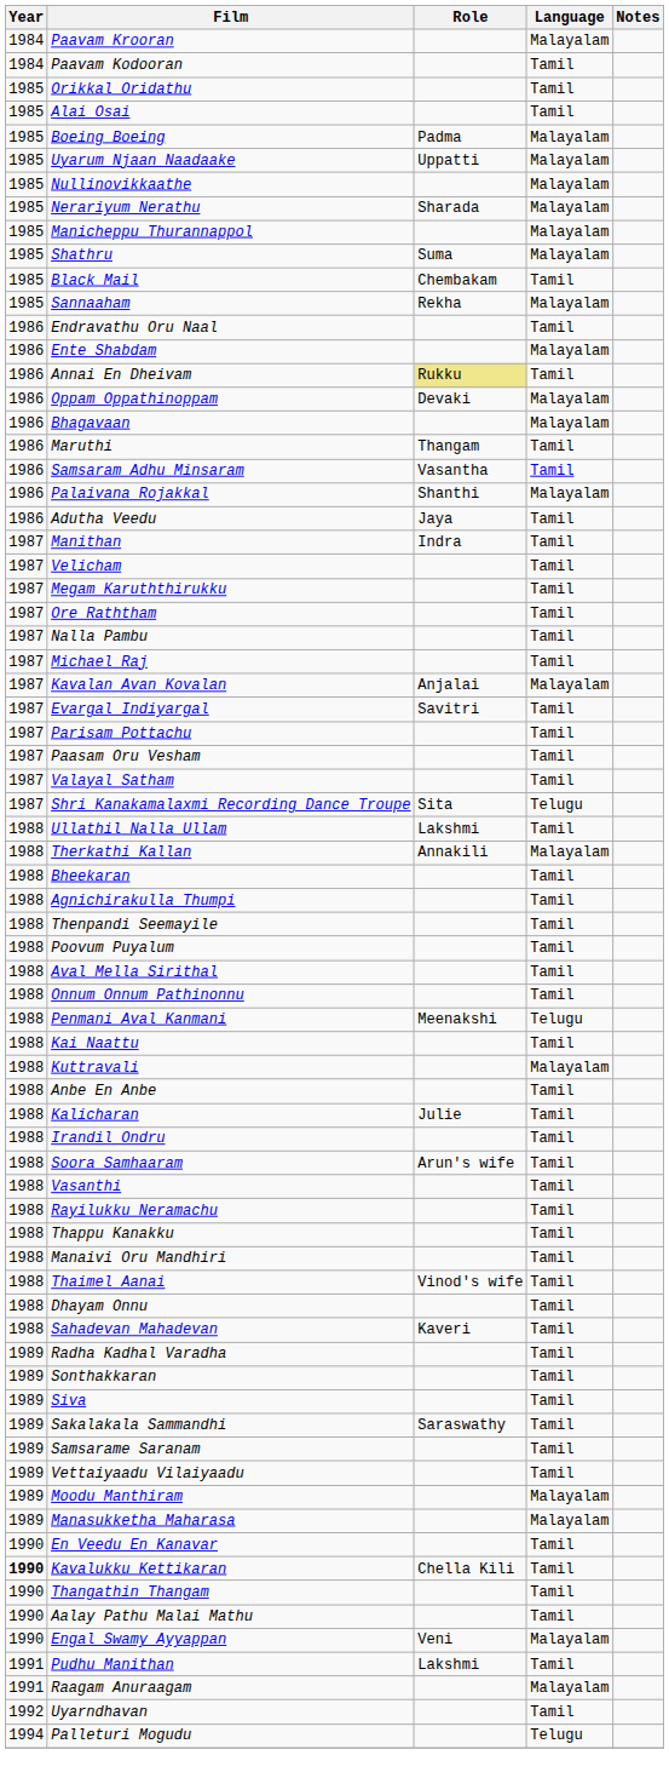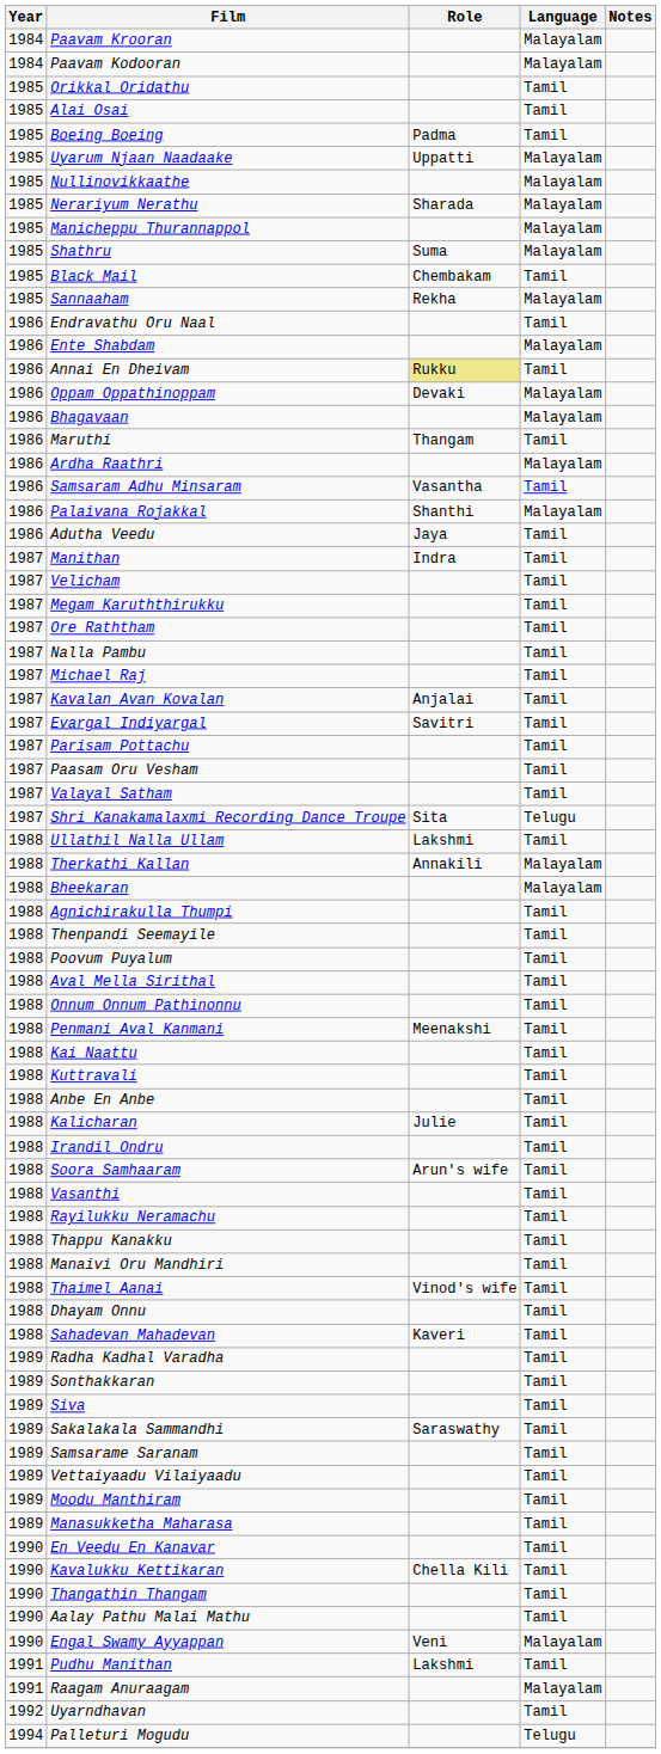Paavam Kodooran | Language: Tamil -> Malayalam
Boeing Boeing | Language: Malayalam -> Tamil
+ row: 1986 | Ardha Raathri | Malayalam
Kavalan Avan Kovalan | Language: Malayalam -> Tamil
Bheekaran | Language: Tamil -> Malayalam
Penmani Aval Kanmani | Language: Telugu -> Tamil
Kuttravali | Language: Malayalam -> Tamil
Moodu Manthiram | Language: Malayalam -> Tamil
Manasukketha Maharasa | Language: Malayalam -> Tamil
Kavalukku Kettikaran | Year: bold -> normal
